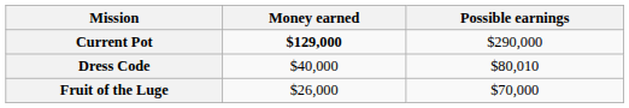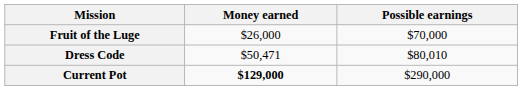rows swapped: Fruit of the Luge <-> Current Pot
Dress Code | Money earned: $40,000 -> $50,471
